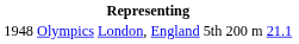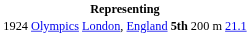Olympics | column 1: 1948 -> 1924
Olympics | column 4: normal -> bold
